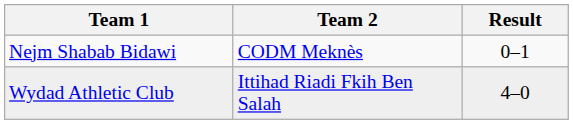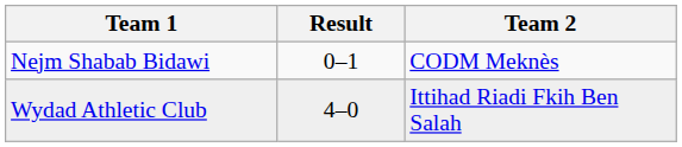columns swapped: Team 2 <-> Result
